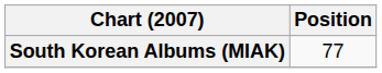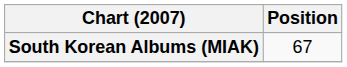South Korean Albums (MIAK) | Position: 77 -> 67
